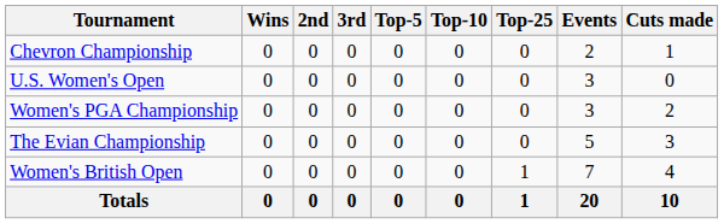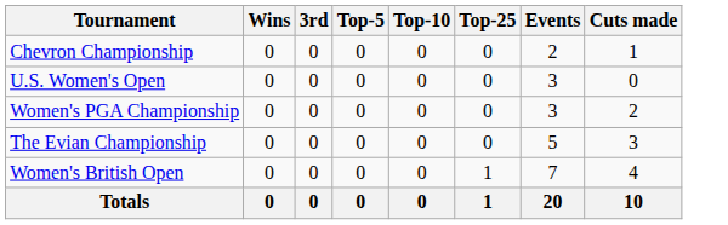- column: 2nd | 0 | 0 | 0 | 0 | 0 | 0
